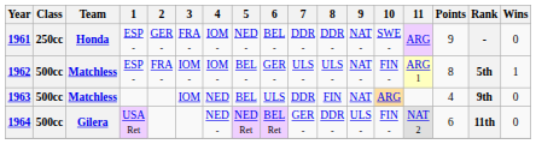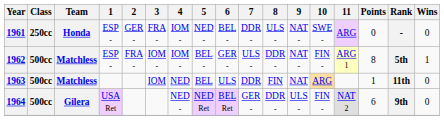1961 | 8: DDR - -> ULS -
1961 | Points: 9 -> 0
1962 | 8: ULS - -> DDR -
1963 | Points: 4 -> 1
1963 | Rank: 9th -> 11th
1964 | Rank: 11th -> 9th
